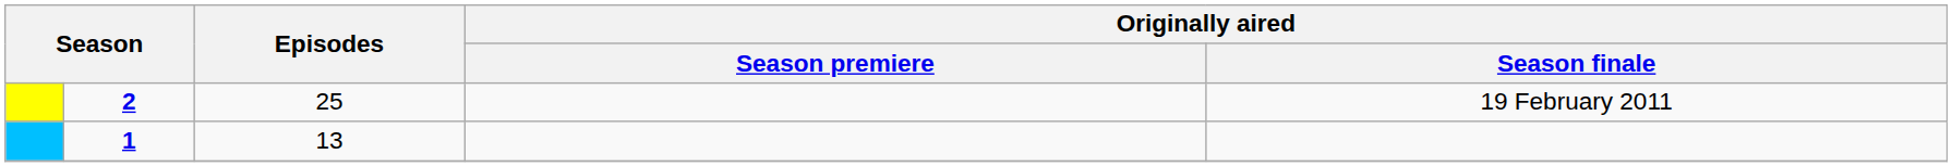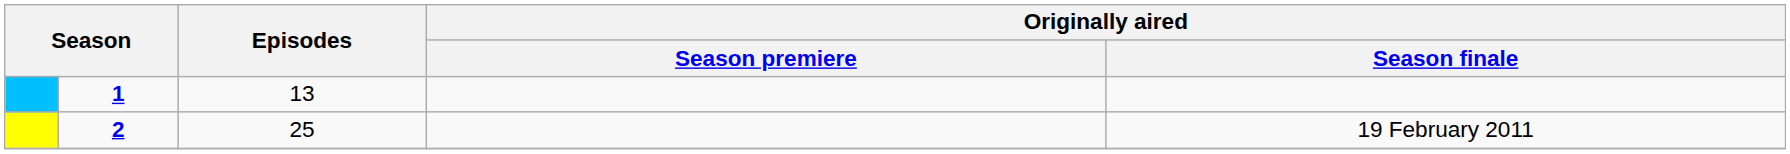rows swapped: 1 <-> 2
